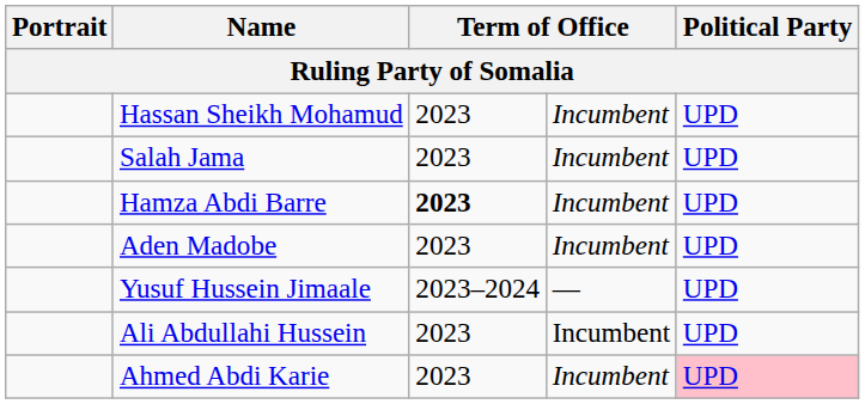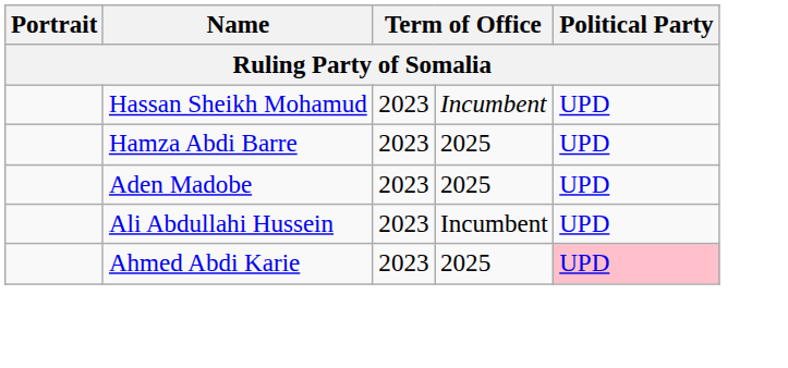- row: Salah Jama | 2023 | Incumbent | UPD
Hamza Abdi Barre | column 3: bold -> normal
Hamza Abdi Barre | column 4: Incumbent -> 2025
Aden Madobe | column 4: Incumbent -> 2025
- row: Yusuf Hussein Jimaale | 2023–2024 | — | UPD
Ahmed Abdi Karie | column 4: Incumbent -> 2025
